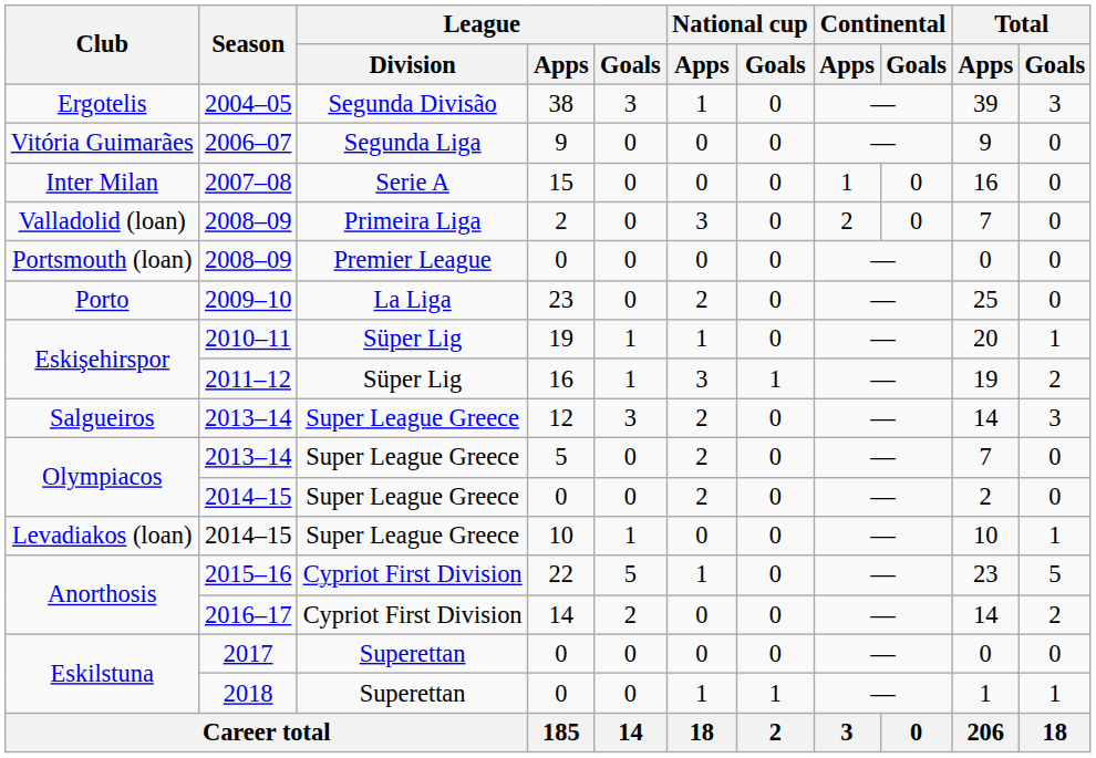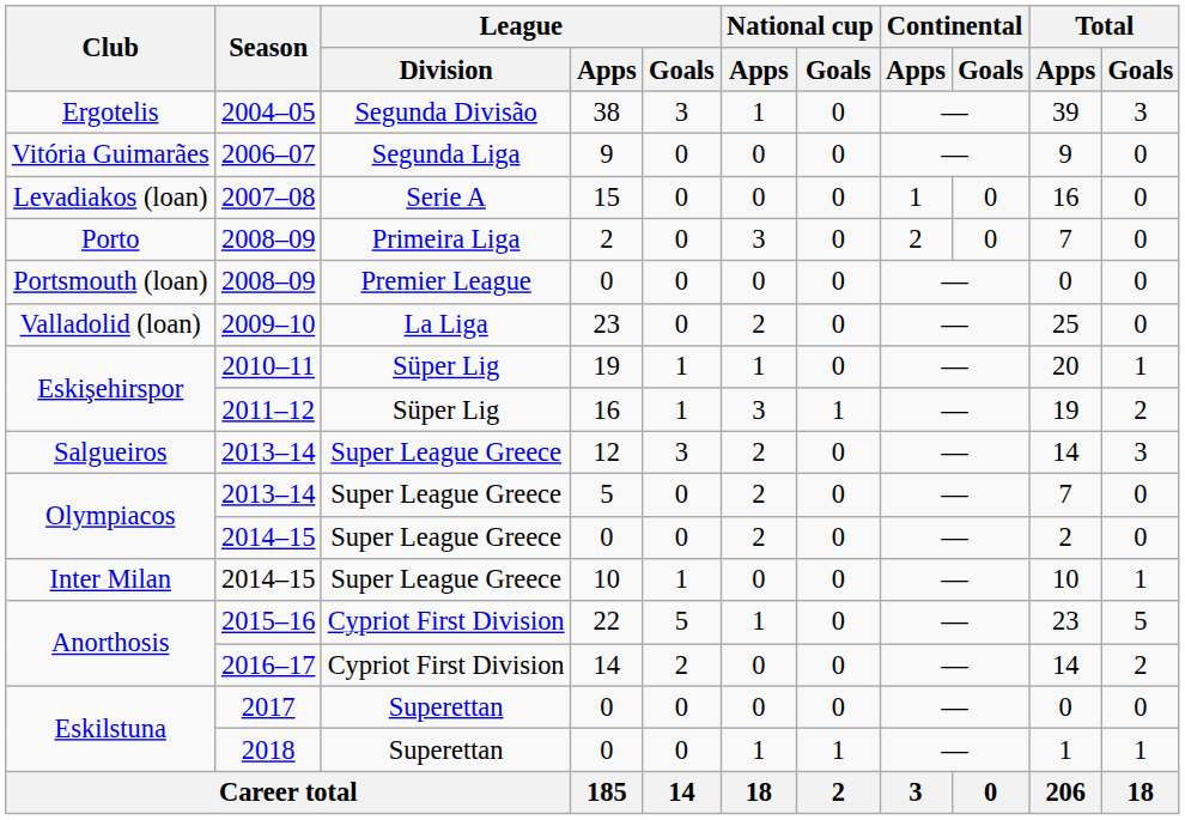2007–08 | Club: Inter Milan -> Levadiakos (loan)
2008–09 / 2 | Club: Valladolid (loan) -> Porto
2009–10 | Club: Porto -> Valladolid (loan)
2014–15 / 10 | Club: Levadiakos (loan) -> Inter Milan
